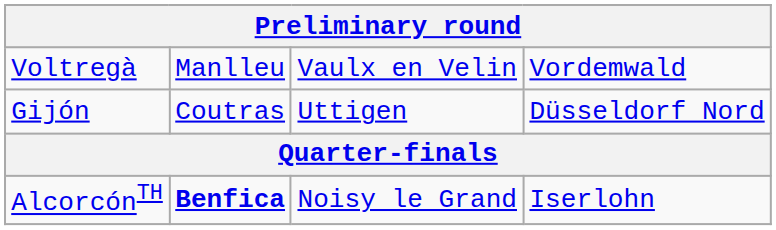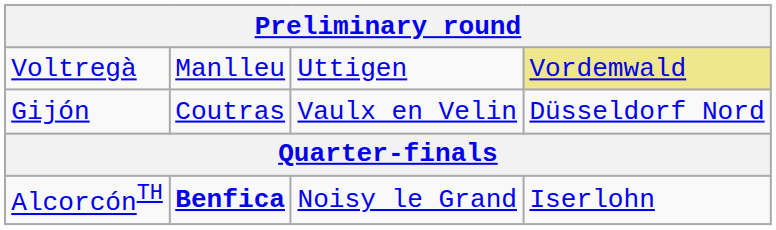Voltregà | column 3: Vaulx en Velin -> Uttigen
Voltregà | column 4: no background -> khaki background
Gijón | column 3: Uttigen -> Vaulx en Velin
